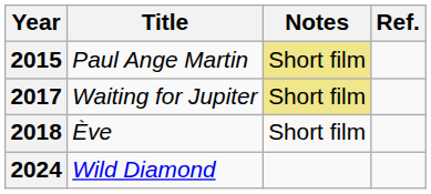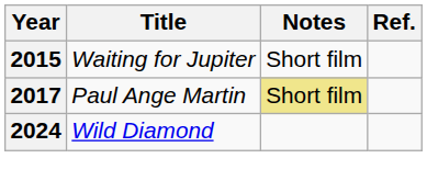2015 | Title: Paul Ange Martin -> Waiting for Jupiter
2015 | Notes: khaki background -> no background
2017 | Title: Waiting for Jupiter -> Paul Ange Martin
- row: 2018 | Ève | Short film
